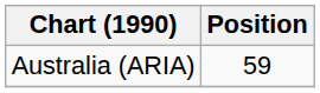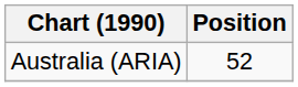Australia (ARIA) | Position: 59 -> 52
